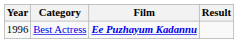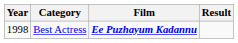Best Actress | Year: 1996 -> 1998
